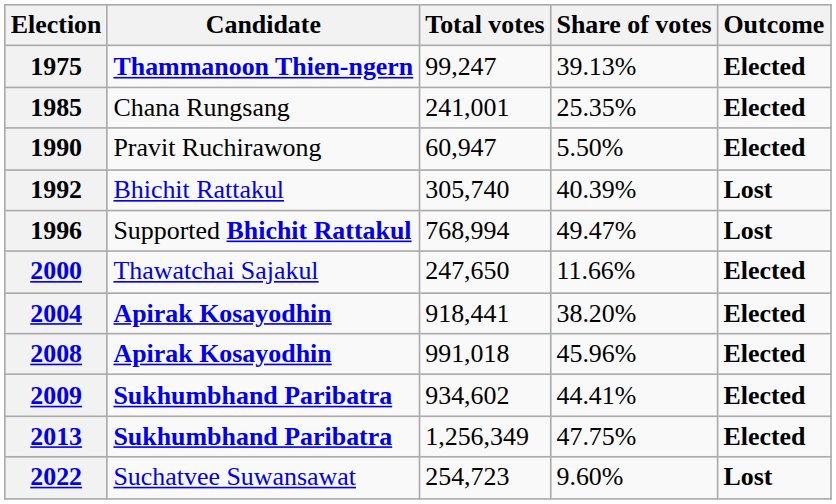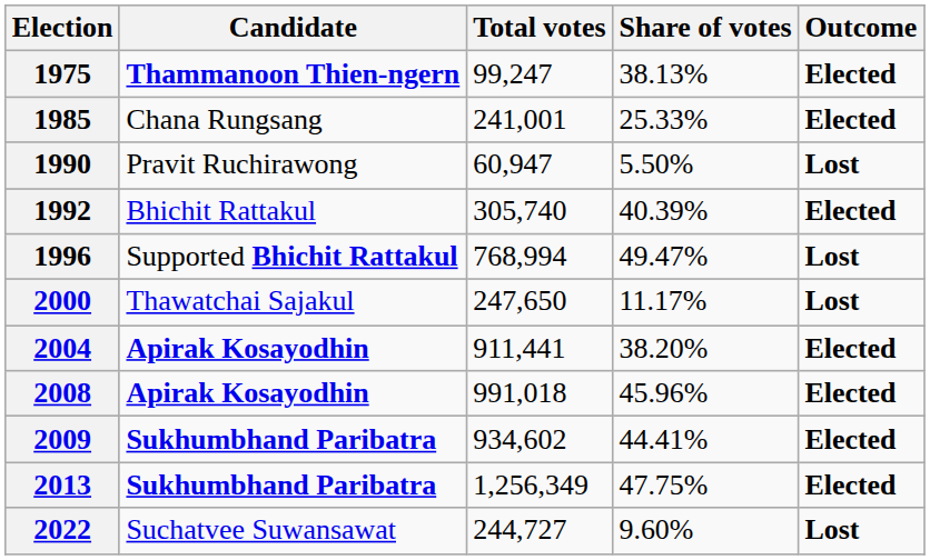1975 | Share of votes: 39.13% -> 38.13%
1985 | Share of votes: 25.35% -> 25.33%
1990 | Outcome: Elected -> Lost
1992 | Outcome: Lost -> Elected
2000 | Share of votes: 11.66% -> 11.17%
2000 | Outcome: Elected -> Lost
2004 | Total votes: 918,441 -> 911,441
2022 | Total votes: 254,723 -> 244,727
